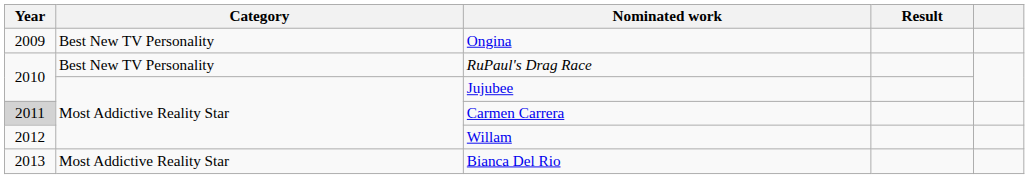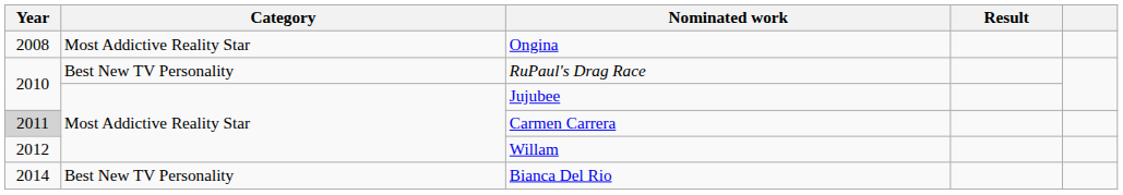Ongina | Year: 2009 -> 2008
Ongina | Category: Best New TV Personality -> Most Addictive Reality Star
Bianca Del Rio | Year: 2013 -> 2014
Bianca Del Rio | Category: Most Addictive Reality Star -> Best New TV Personality
